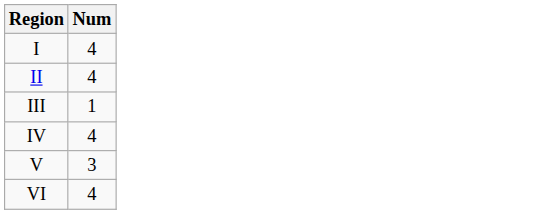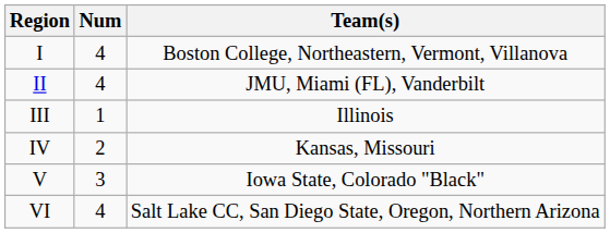+ column: Team(s) | Boston College, Northeastern, Vermont, Villanova | JMU, Miami (FL), Vanderbilt | Illinois | Kansas, Missouri | Iowa State, Colorado "Black" | Salt Lake CC, San Diego State, Oregon, Northern Arizona
IV | Num: 4 -> 2
